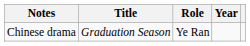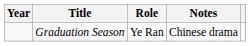columns swapped: Year <-> Notes
